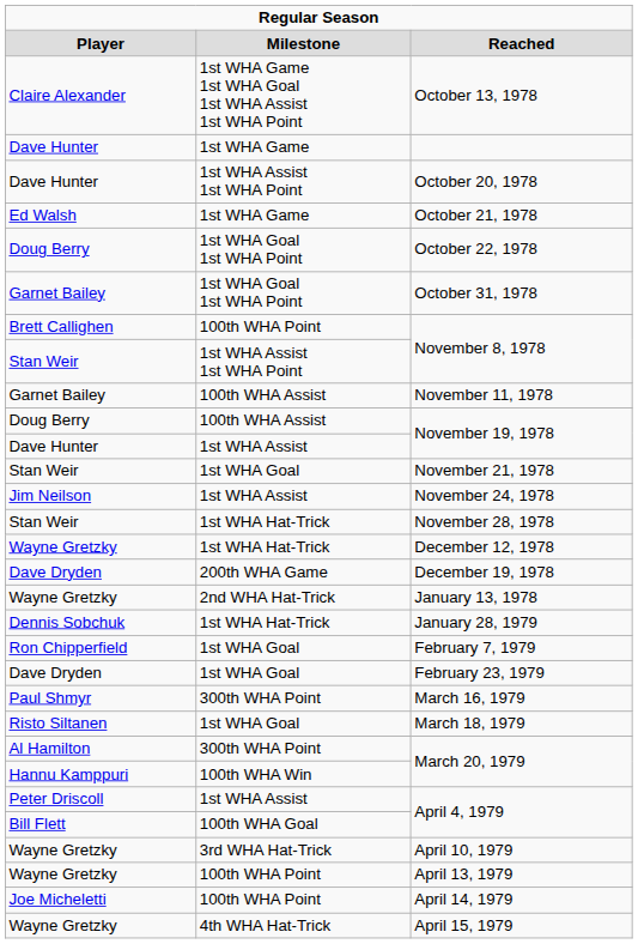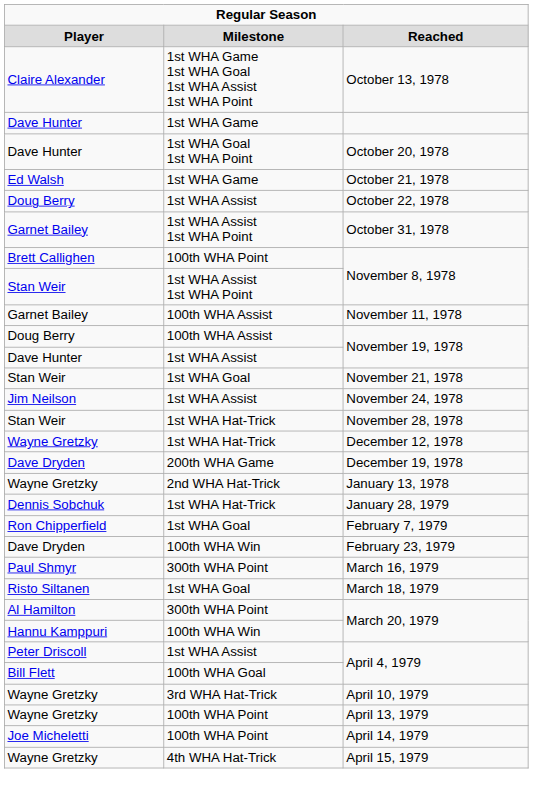October 20, 1978 | column 2: 1st WHA Assist 1st WHA Point -> 1st WHA Goal 1st WHA Point
October 22, 1978 | column 2: 1st WHA Goal 1st WHA Point -> 1st WHA Assist
October 31, 1978 | column 2: 1st WHA Goal 1st WHA Point -> 1st WHA Assist 1st WHA Point
February 23, 1979 | column 2: 1st WHA Goal -> 100th WHA Win
